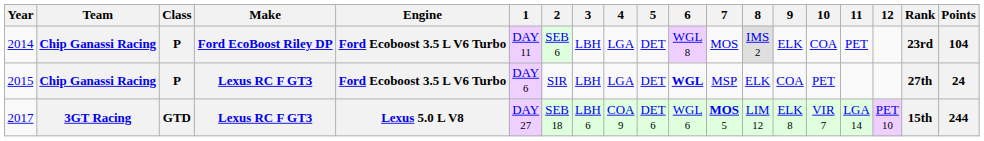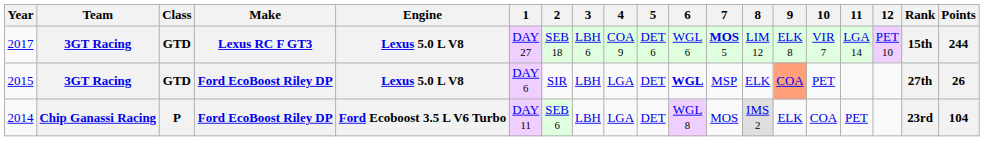rows swapped: 2014 <-> 2017
2015 | Team: Chip Ganassi Racing -> 3GT Racing
2015 | Class: P -> GTD
2015 | Make: Lexus RC F GT3 -> Ford EcoBoost Riley DP
2015 | Engine: Ford Ecoboost 3.5 L V6 Turbo -> Lexus 5.0 L V8
2015 | 9: no background -> lightsalmon background
2015 | Points: 24 -> 26
